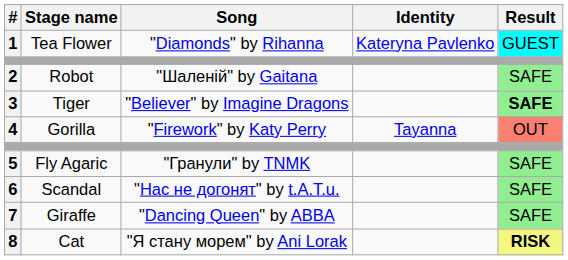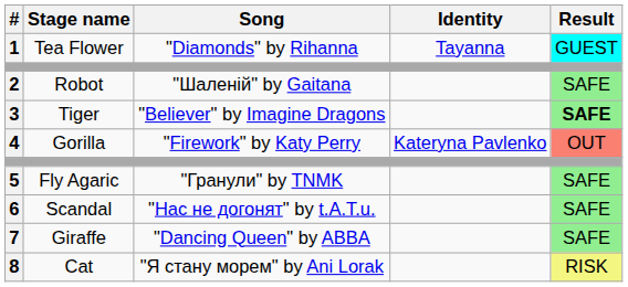Tea Flower | Identity: Kateryna Pavlenko -> Tayanna
Gorilla | Identity: Tayanna -> Kateryna Pavlenko
Cat | Result: bold -> normal
